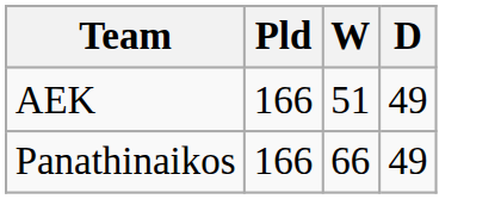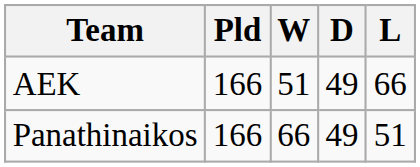+ column: L | 66 | 51
